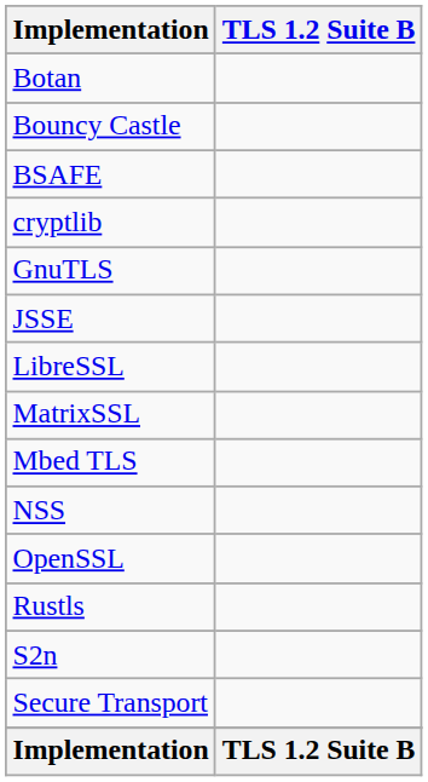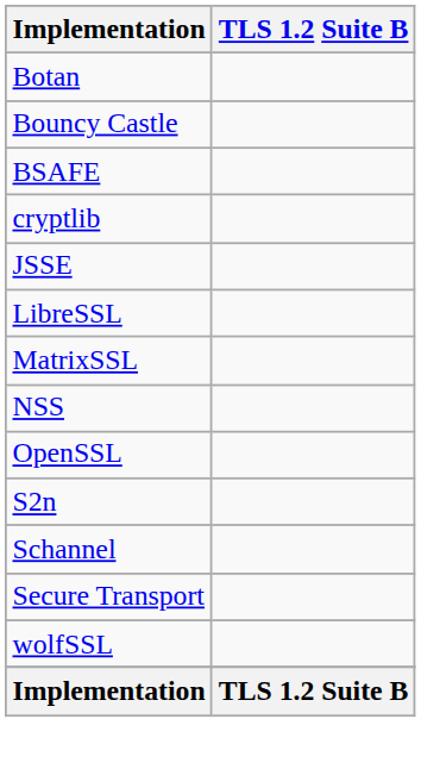- row: GnuTLS
- row: Mbed TLS
- row: Rustls
+ row: Schannel
+ row: wolfSSL
